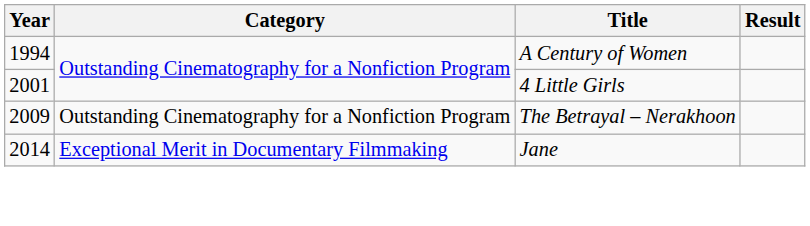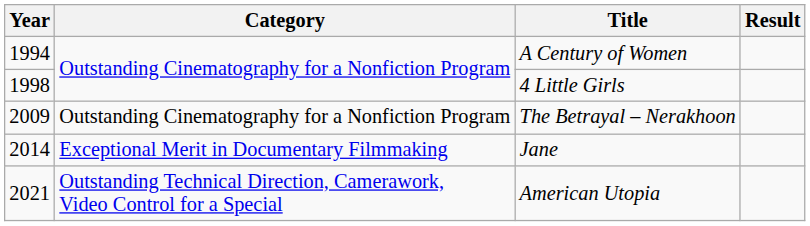4 Little Girls | Year: 2001 -> 1998
+ row: 2021 | Outstanding Technical Direction, Camerawork, Video Control for a Special | American Utopia
